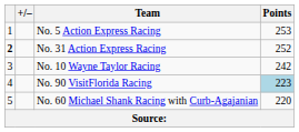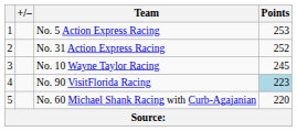No. 31 Action Express Racing | column 1: bold -> normal
No. 10 Wayne Taylor Racing | Points: 242 -> 245
